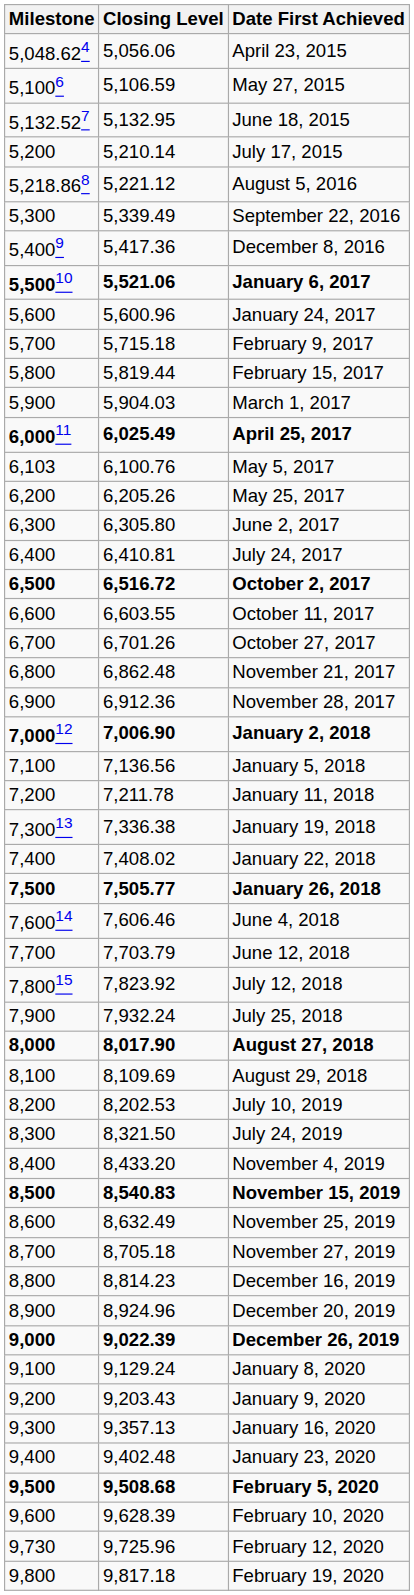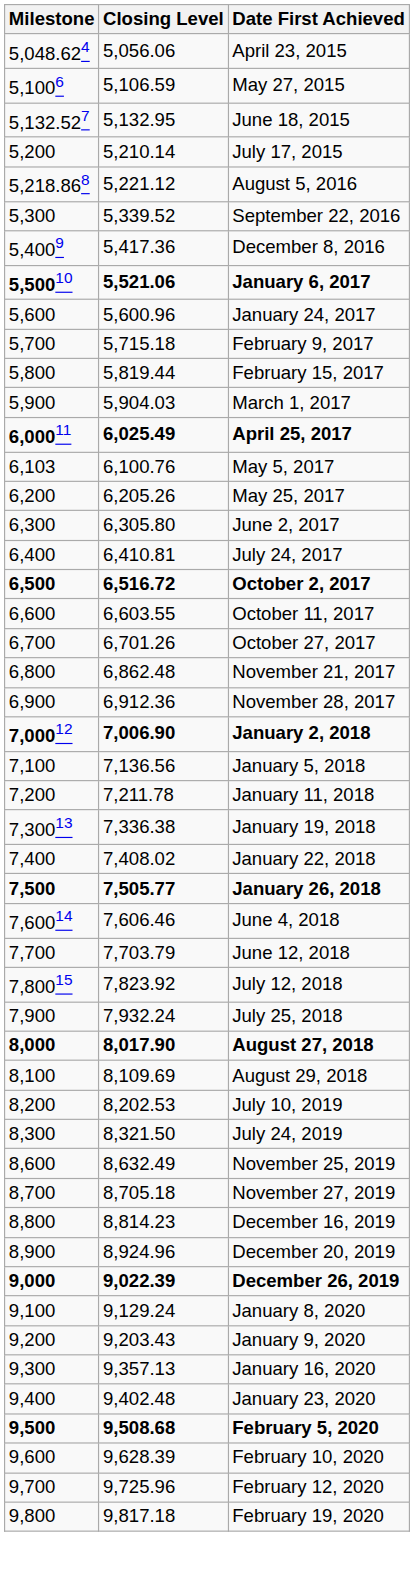September 22, 2016 | Closing Level: 5,339.49 -> 5,339.52
- row: 8,400 | 8,433.20 | November 4, 2019
- row: 8,500 | 8,540.83 | November 15, 2019
February 12, 2020 | Milestone: 9,730 -> 9,700
